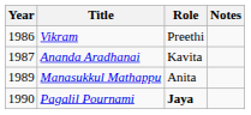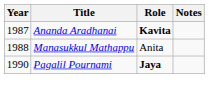- row: 1986 | Vikram | Preethi
Ananda Aradhanai | Role: normal -> bold
Manasukkul Mathappu | Year: 1989 -> 1988
